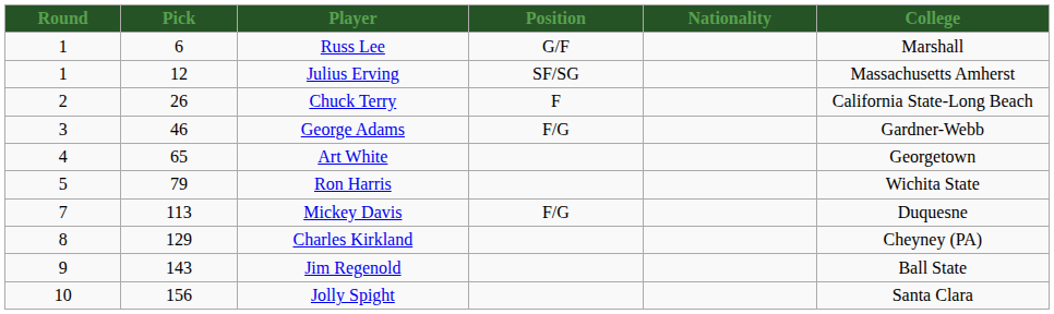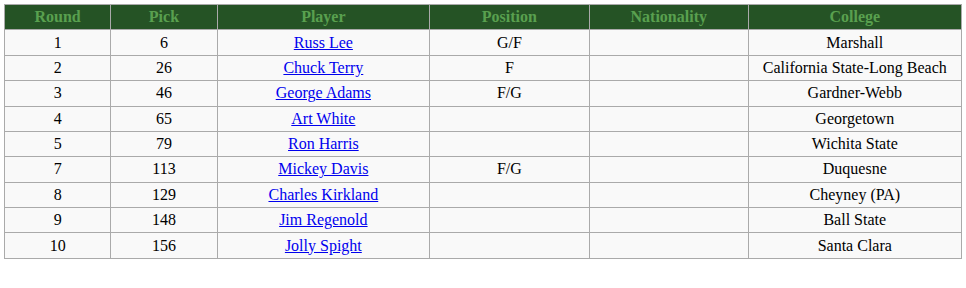- row: 1 | 12 | Julius Erving | SF/SG | Massachusetts Amherst
Jim Regenold | Pick: 143 -> 148
